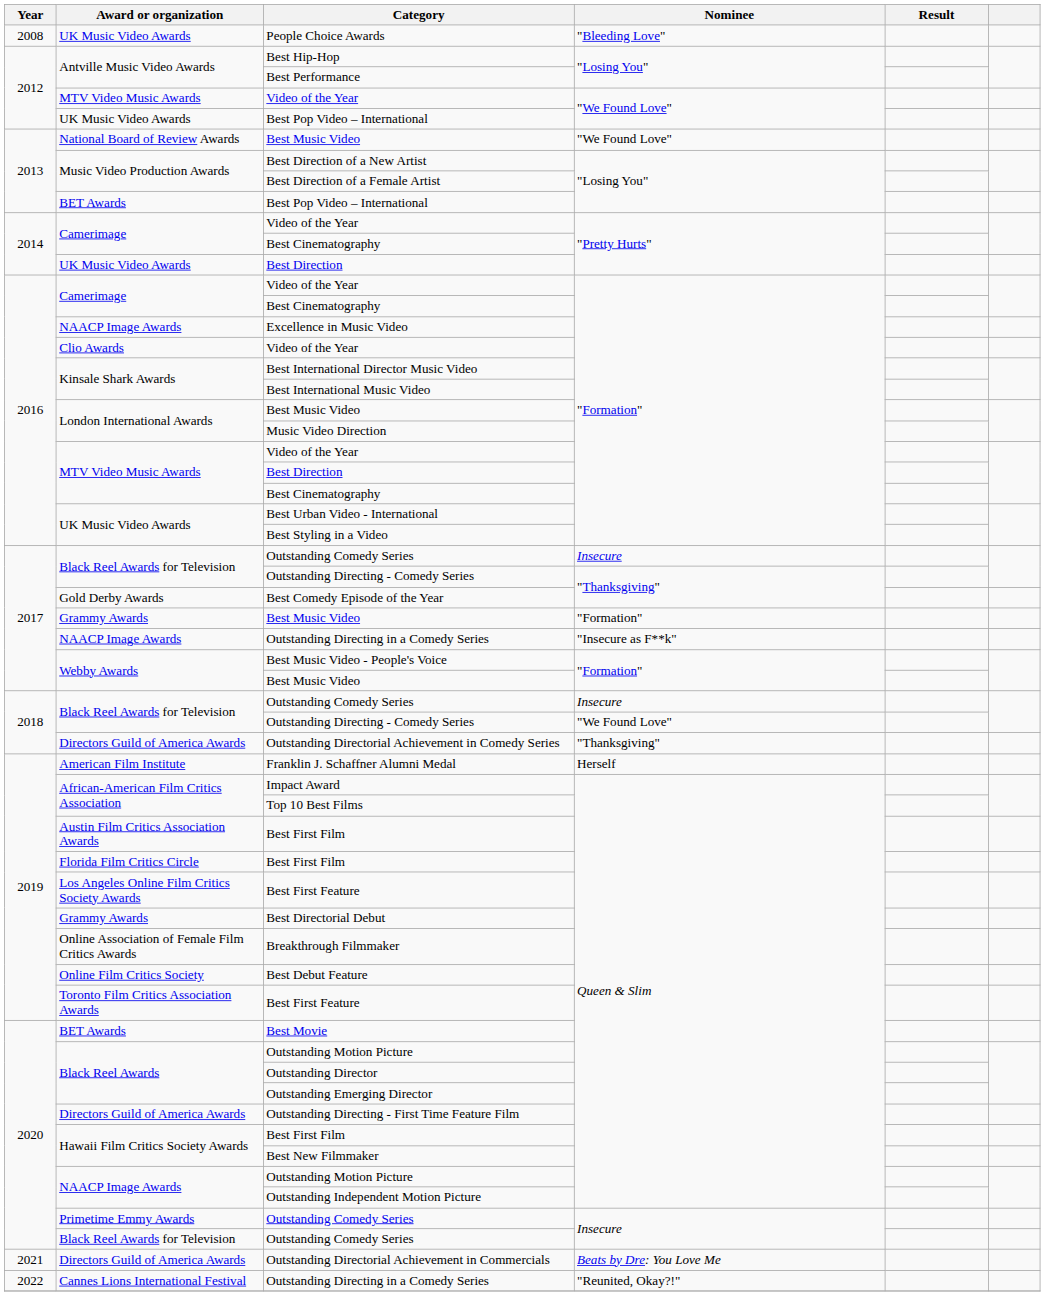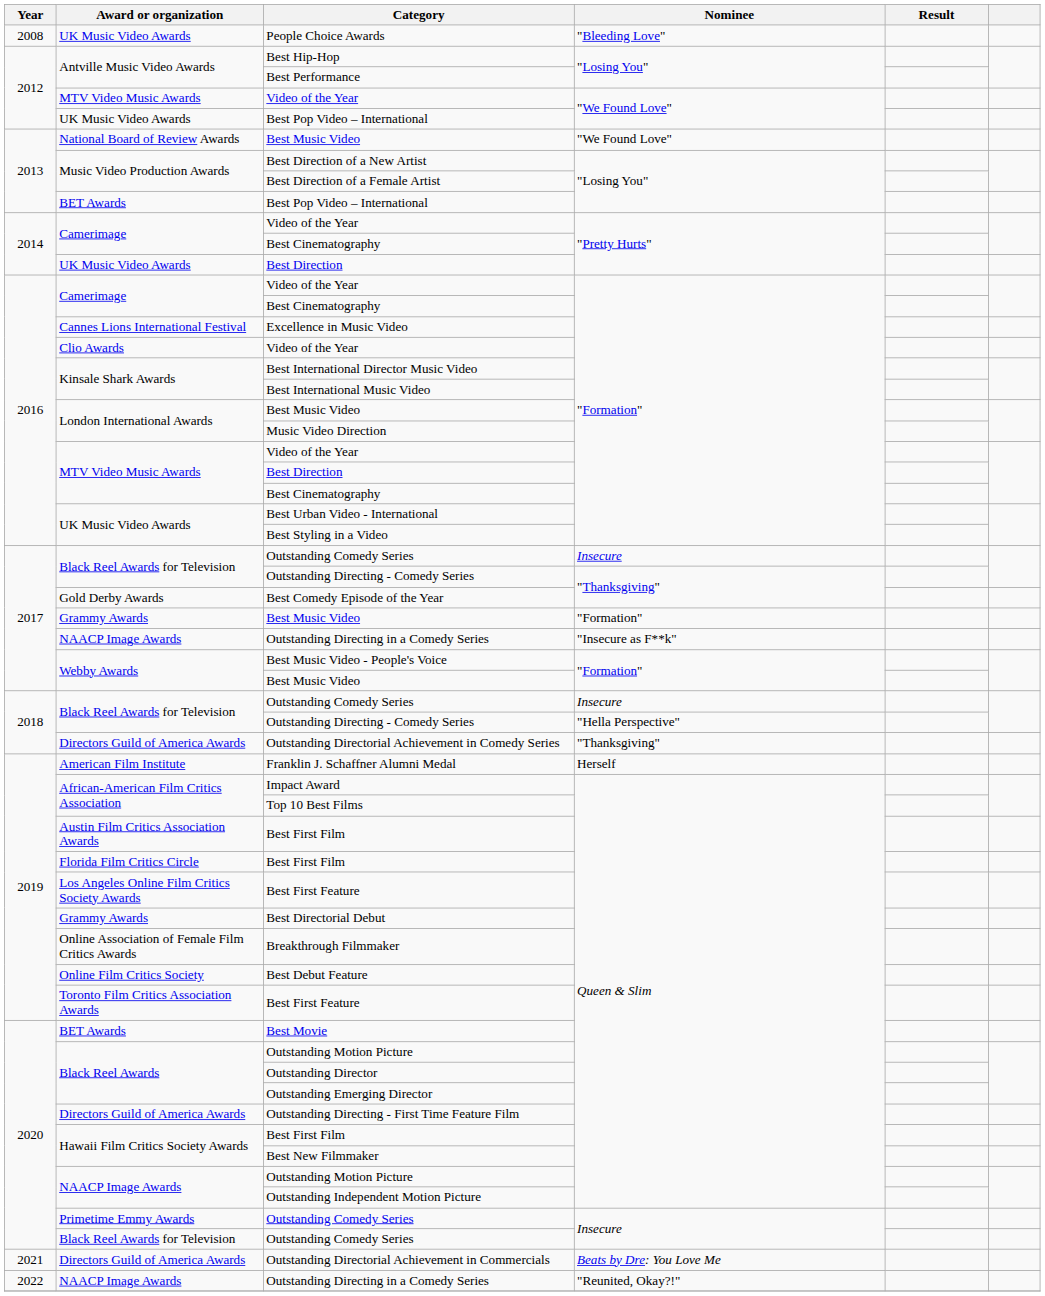Excellence in Music Video | Award or organization: NAACP Image Awards -> Cannes Lions International Festival
2018 / Outstanding Directing - Comedy Series | Nominee: "We Found Love" -> "Hella Perspective"
2022 / Outstanding Directing in a Comedy Series | Award or organization: Cannes Lions International Festival -> NAACP Image Awards
